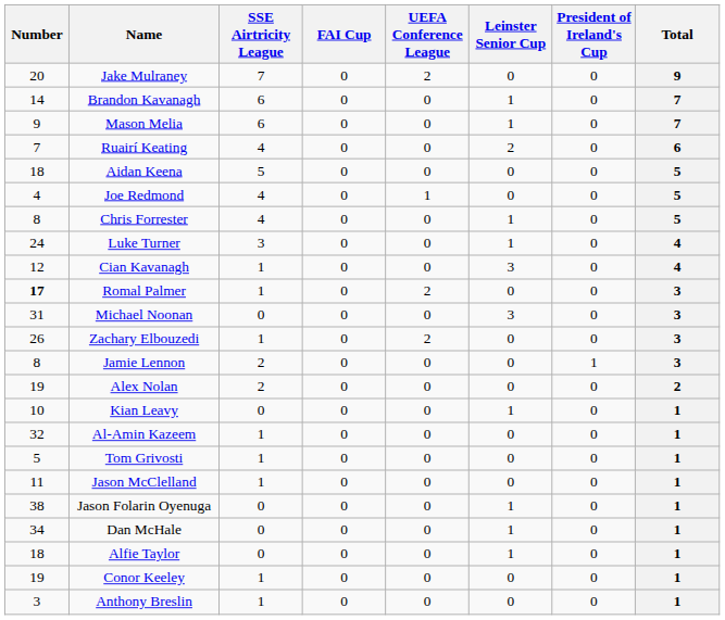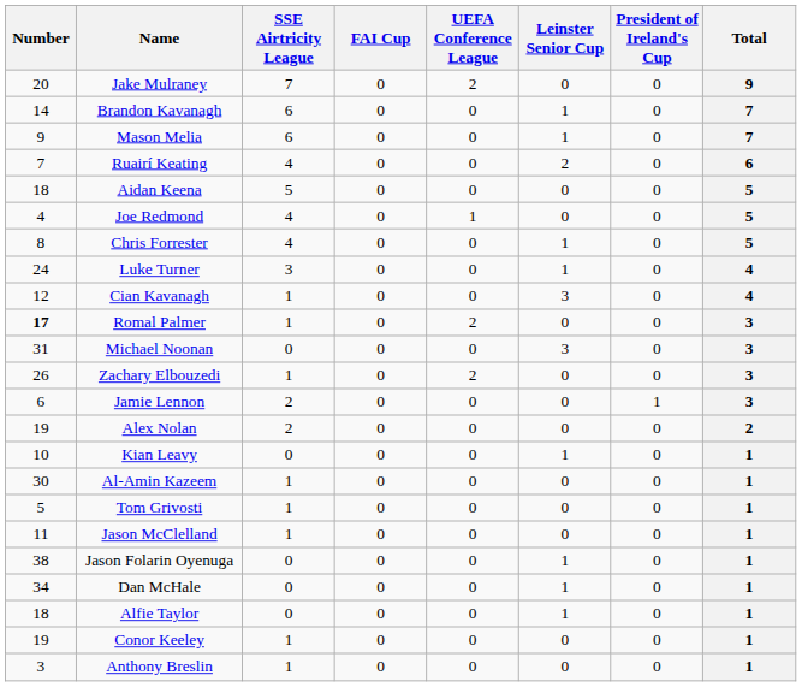Jamie Lennon | Number: 8 -> 6
Al-Amin Kazeem | Number: 32 -> 30
